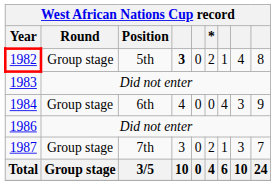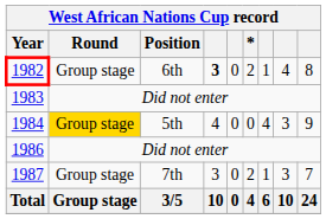1982 | Position: 5th -> 6th
1984 | Round: no background -> gold background
1984 | Position: 6th -> 5th
